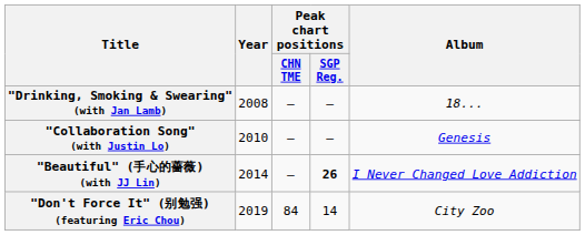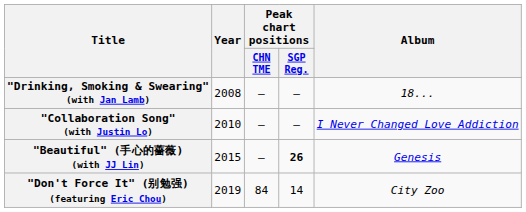"Collaboration Song" (with Justin Lo) | Album: Genesis -> I Never Changed Love Addiction
"Beautiful" (手心的薔薇) (with JJ Lin) | Year: 2014 -> 2015
"Beautiful" (手心的薔薇) (with JJ Lin) | Album: I Never Changed Love Addiction -> Genesis
